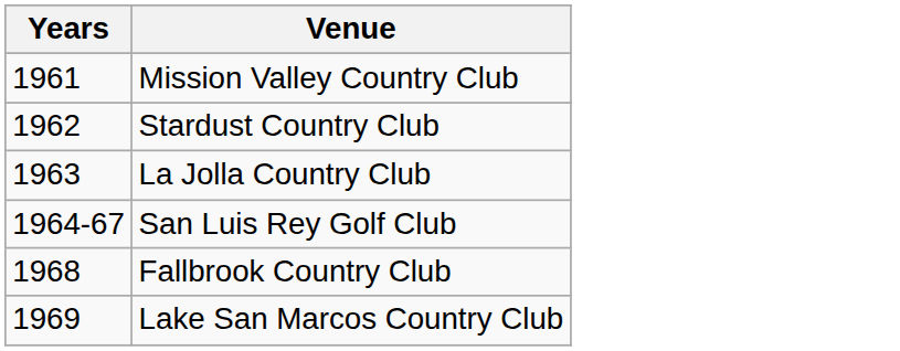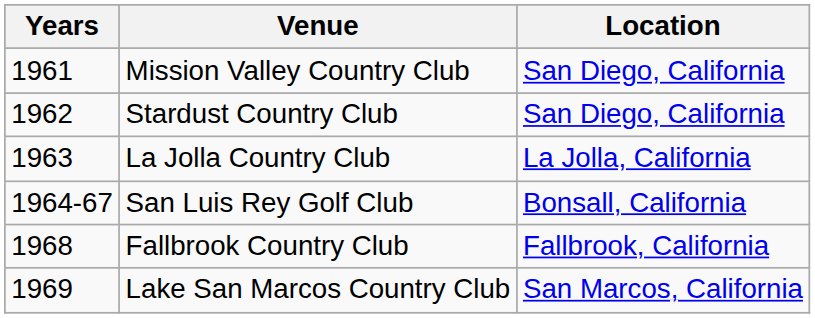+ column: Location | San Diego, California | San Diego, California | La Jolla, California | Bonsall, California | Fallbrook, California | San Marcos, California
